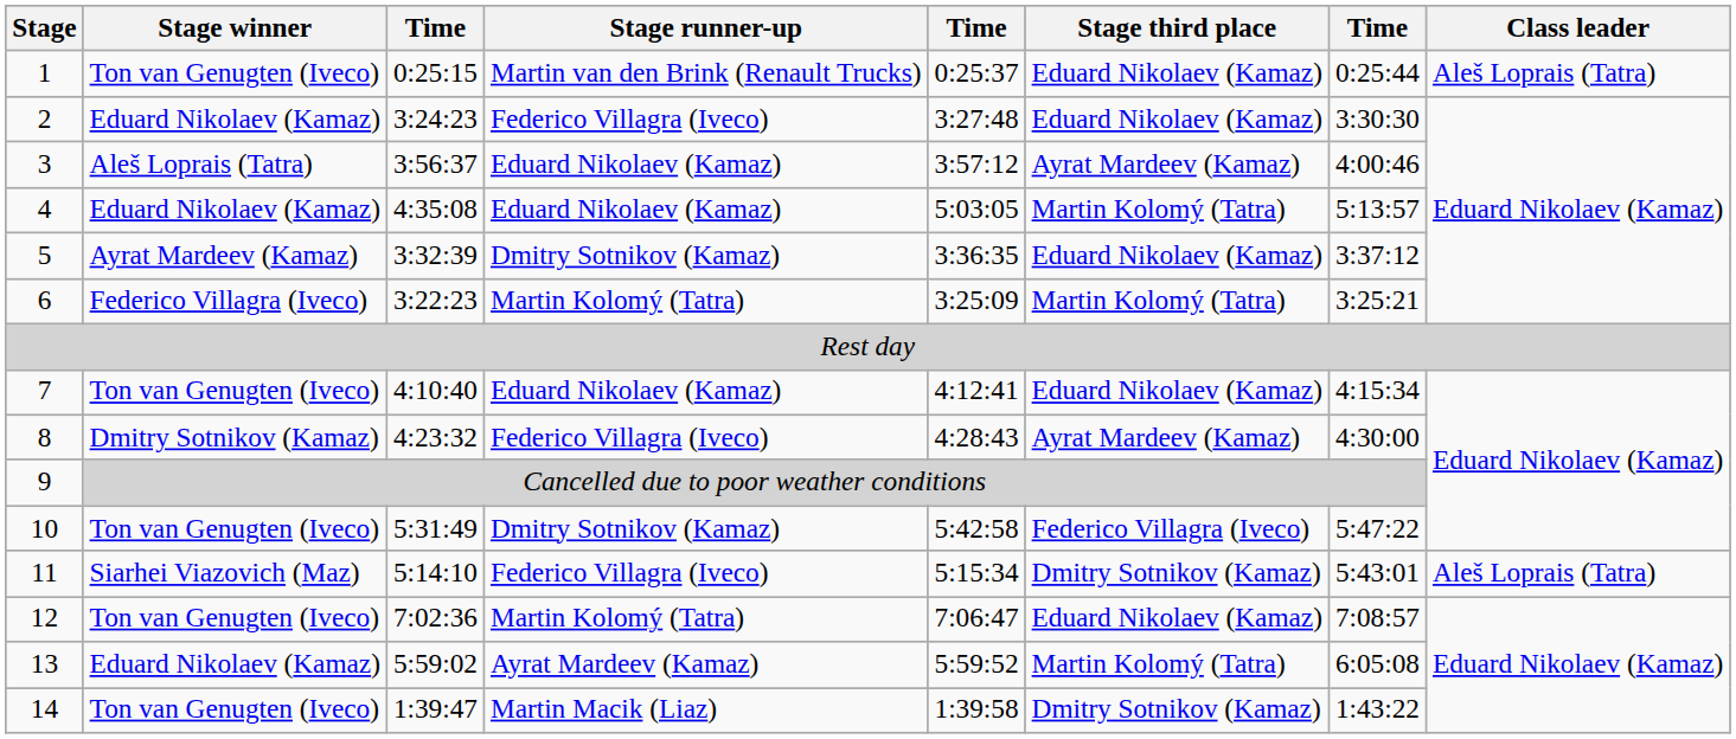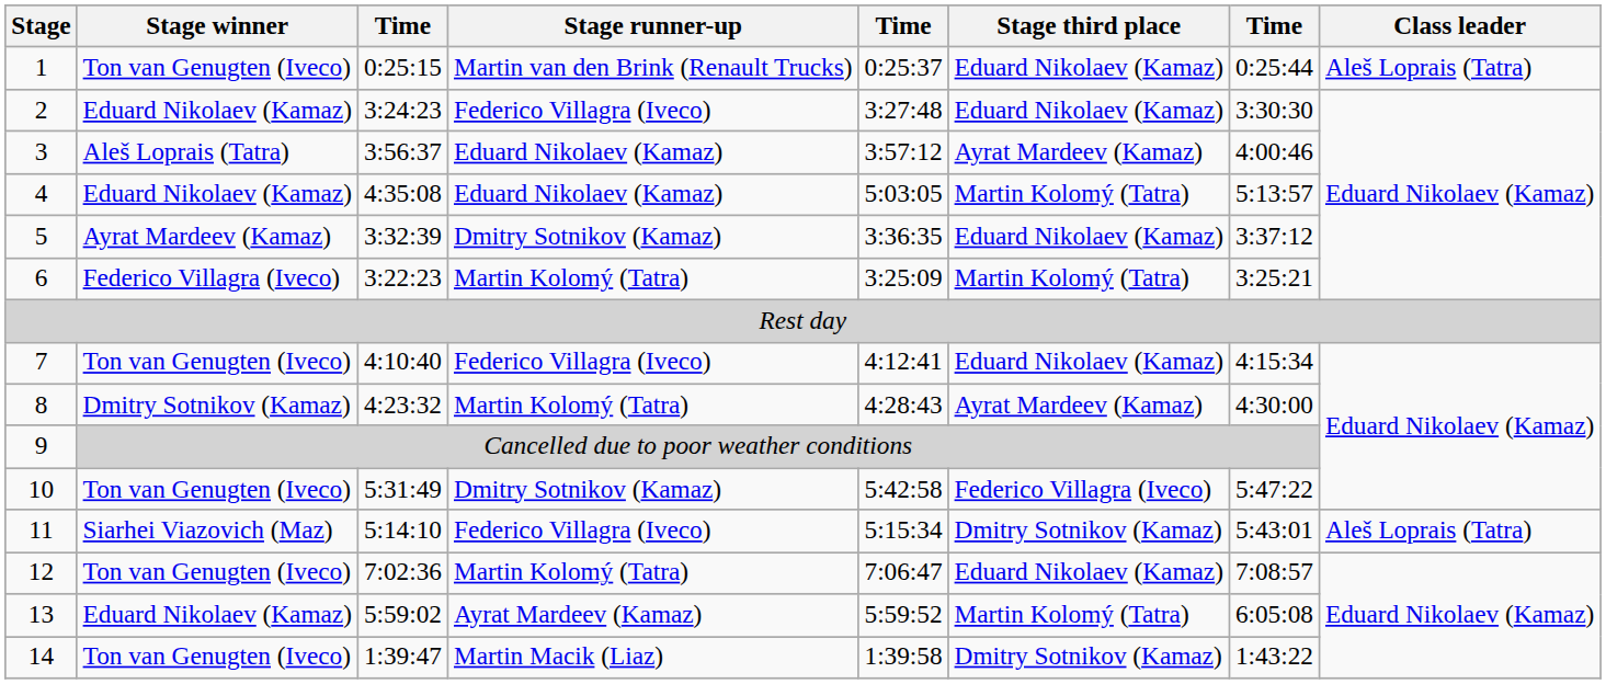7 | Stage runner-up: Eduard Nikolaev (Kamaz) -> Federico Villagra (Iveco)
8 | Stage runner-up: Federico Villagra (Iveco) -> Martin Kolomý (Tatra)
